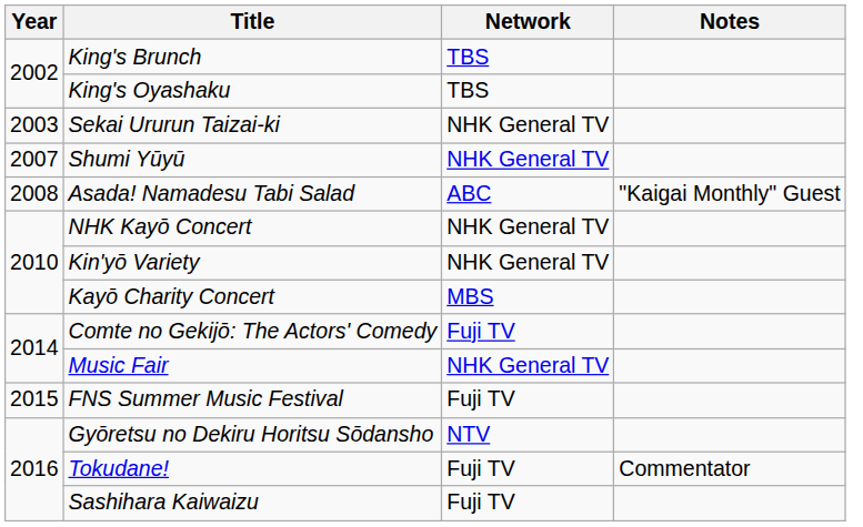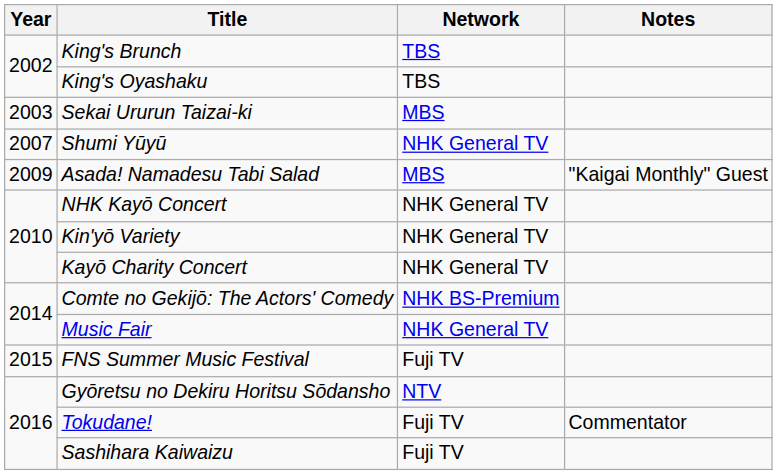Sekai Ururun Taizai-ki | Network: NHK General TV -> MBS
Asada! Namadesu Tabi Salad | Year: 2008 -> 2009
Asada! Namadesu Tabi Salad | Network: ABC -> MBS
Kayō Charity Concert | Network: MBS -> NHK General TV
Comte no Gekijō: The Actors' Comedy | Network: Fuji TV -> NHK BS-Premium
